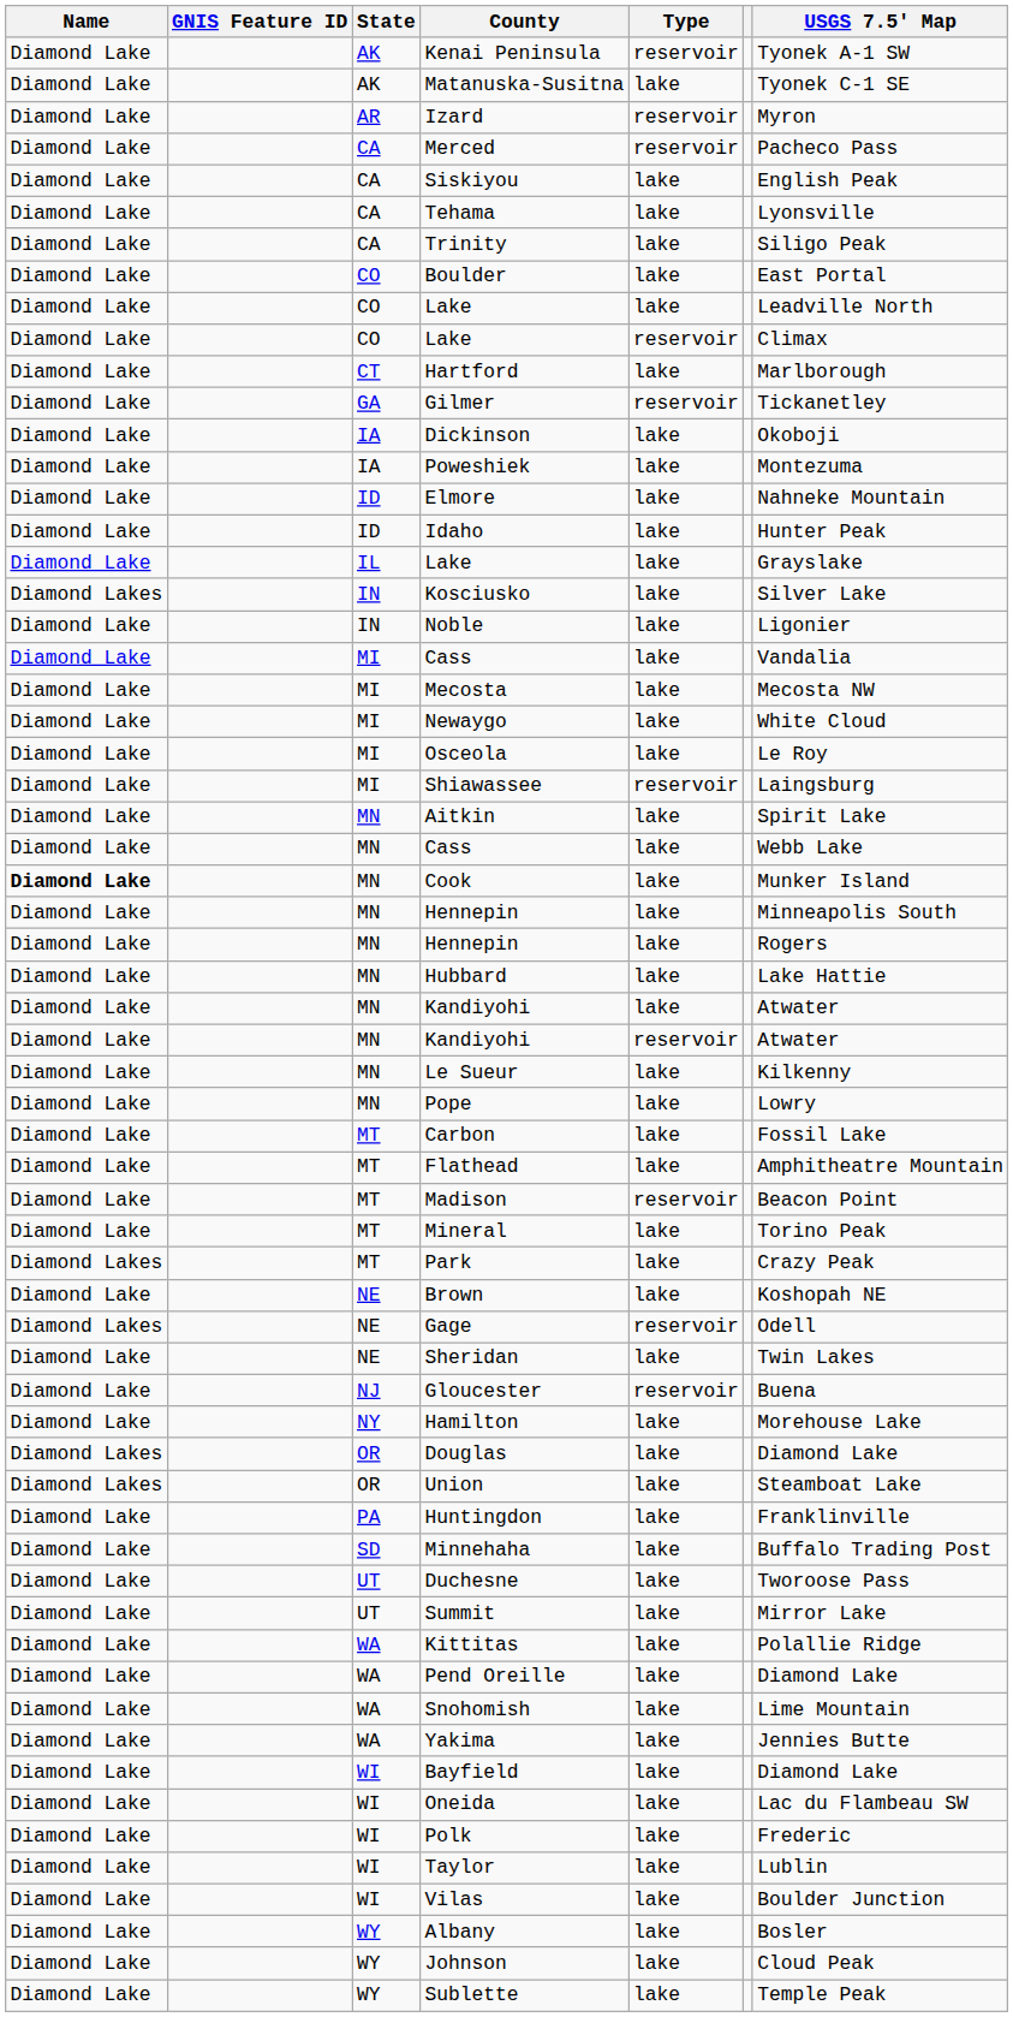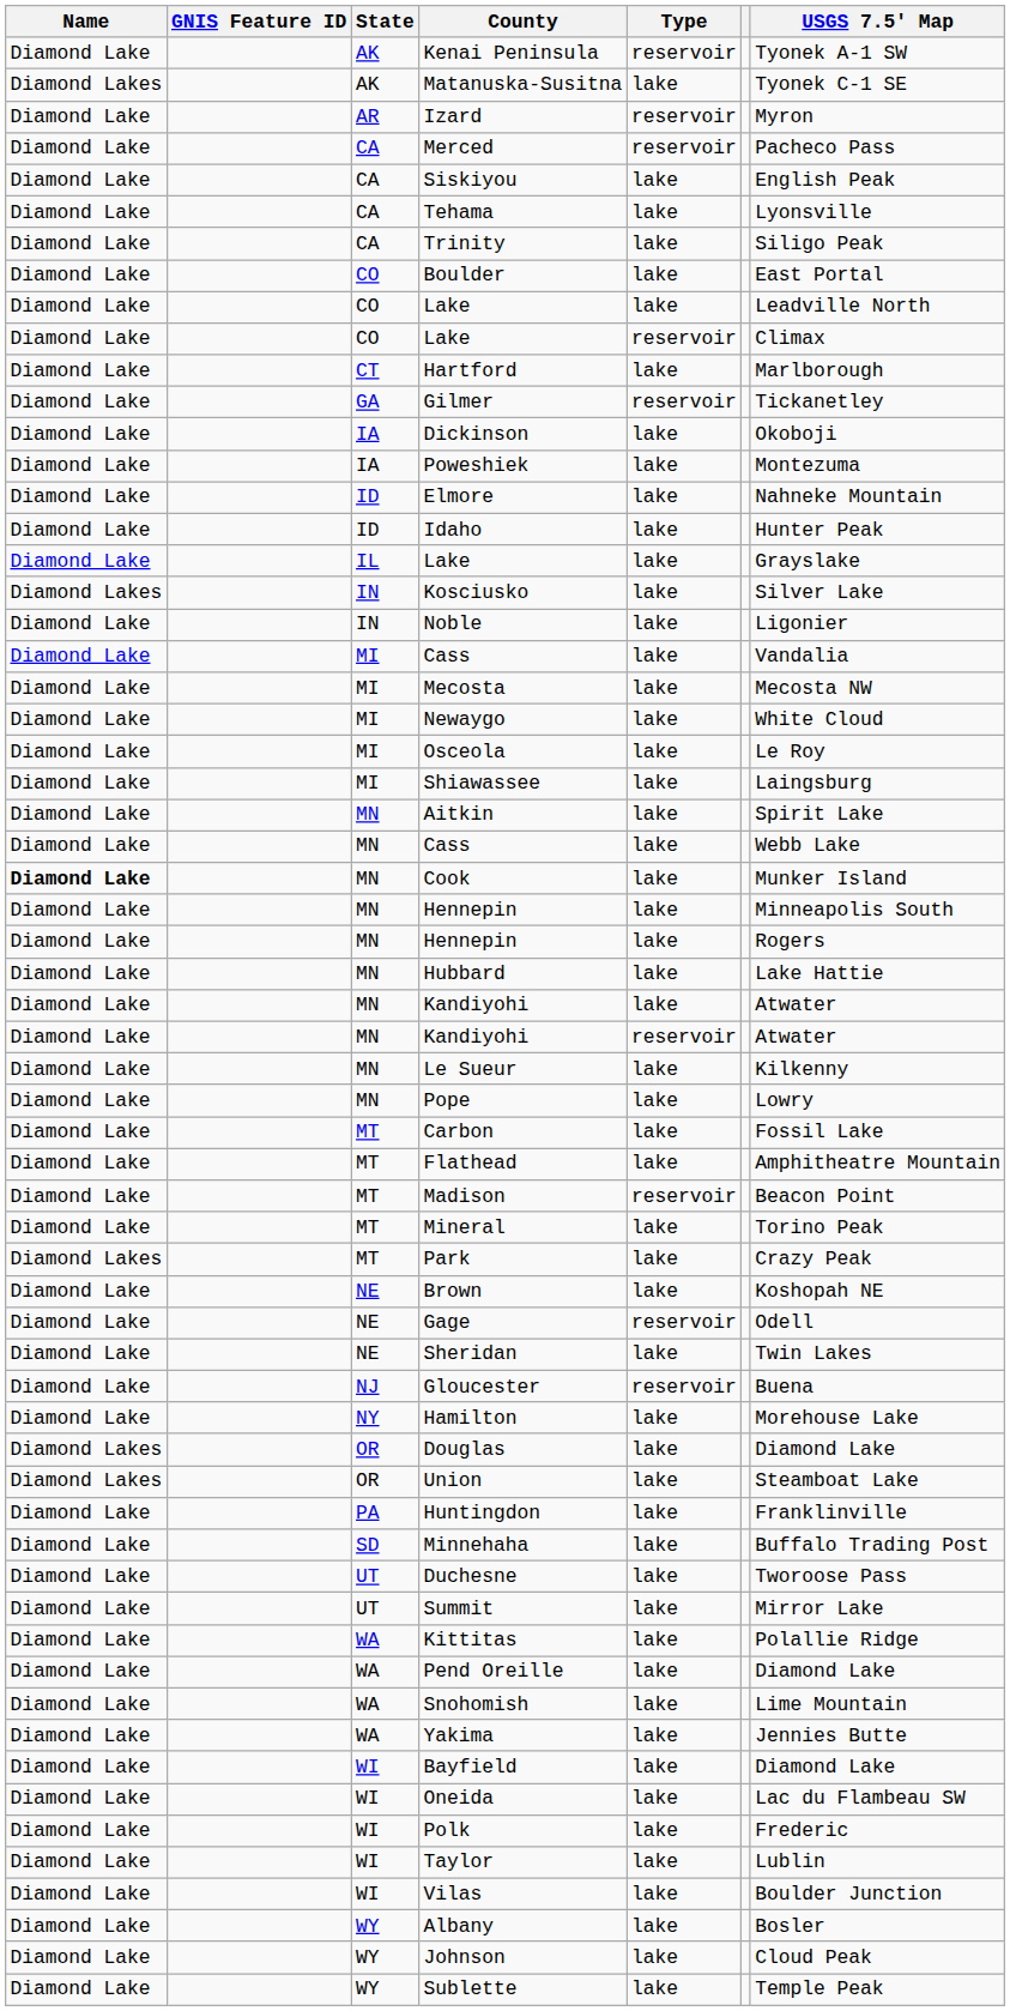Matanuska-Susitna | Name: Diamond Lake -> Diamond Lakes
Shiawassee | Type: reservoir -> lake
Gage | Name: Diamond Lakes -> Diamond Lake
